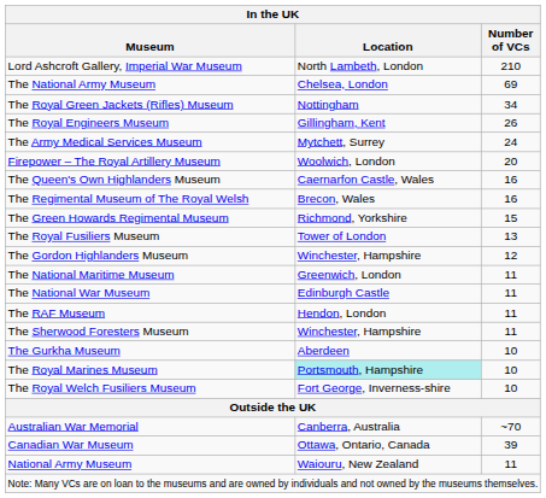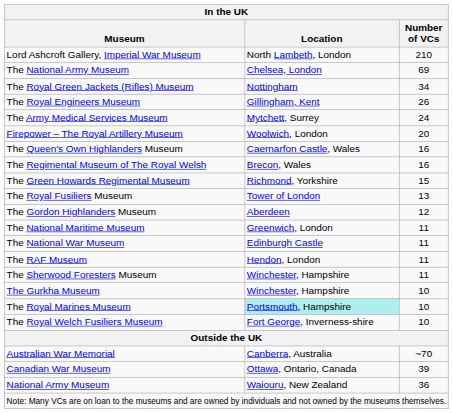The Gordon Highlanders Museum | In the UK / Location: Winchester, Hampshire -> Aberdeen
The Gurkha Museum | In the UK / Location: Aberdeen -> Winchester, Hampshire
National Army Museum | In the UK / Number of VCs: 11 -> 36
